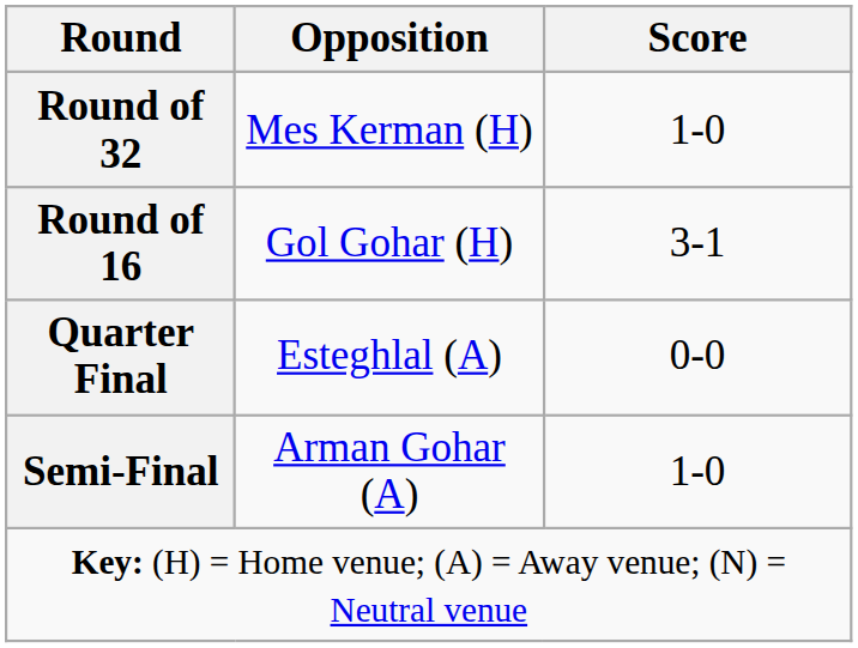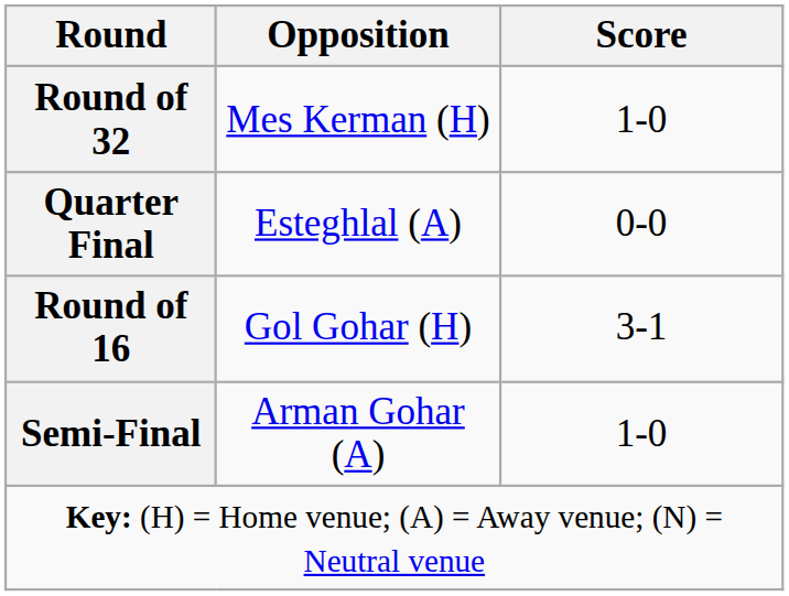rows swapped: Round of 16 <-> Quarter Final
